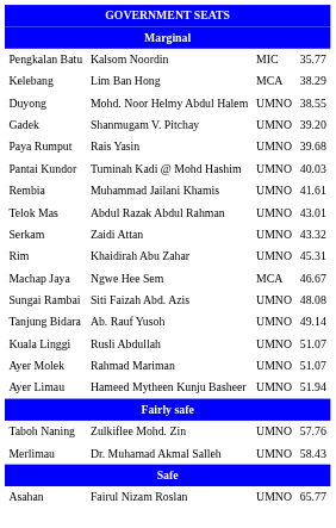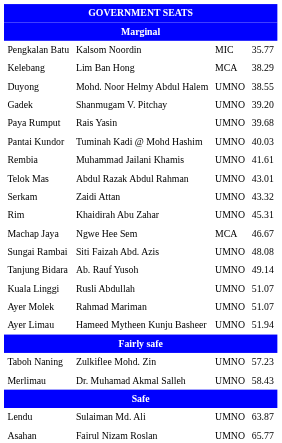Taboh Naning | column 4: 57.76 -> 57.23
+ row: Lendu | Sulaiman Md. Ali | UMNO | 63.87
